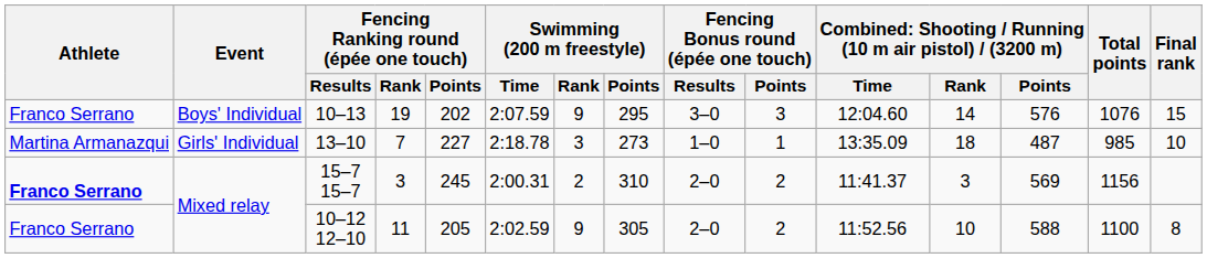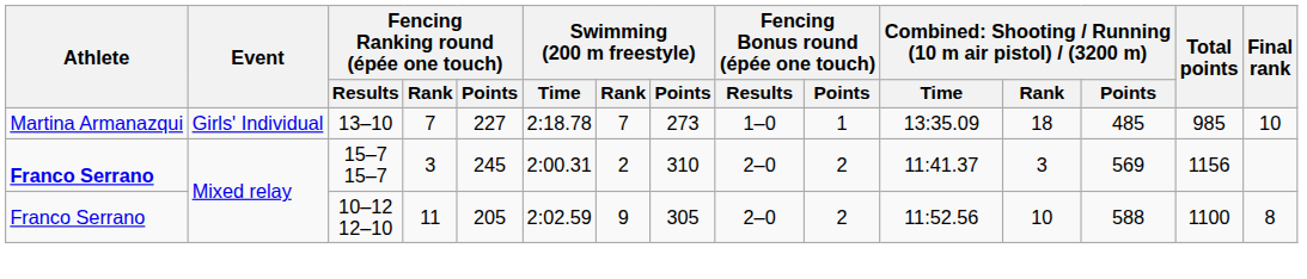- row: Franco Serrano | Boys' Individual | 10–13 | 19 | 202 | 2:07.59 | 9 | 295 | 3–0 | 3 | 12:04.60 | 14 | 576 | 1076 | 15
13–10 | Swimming (200 m freestyle) / Rank: 3 -> 7
13–10 | column 13: 487 -> 485
